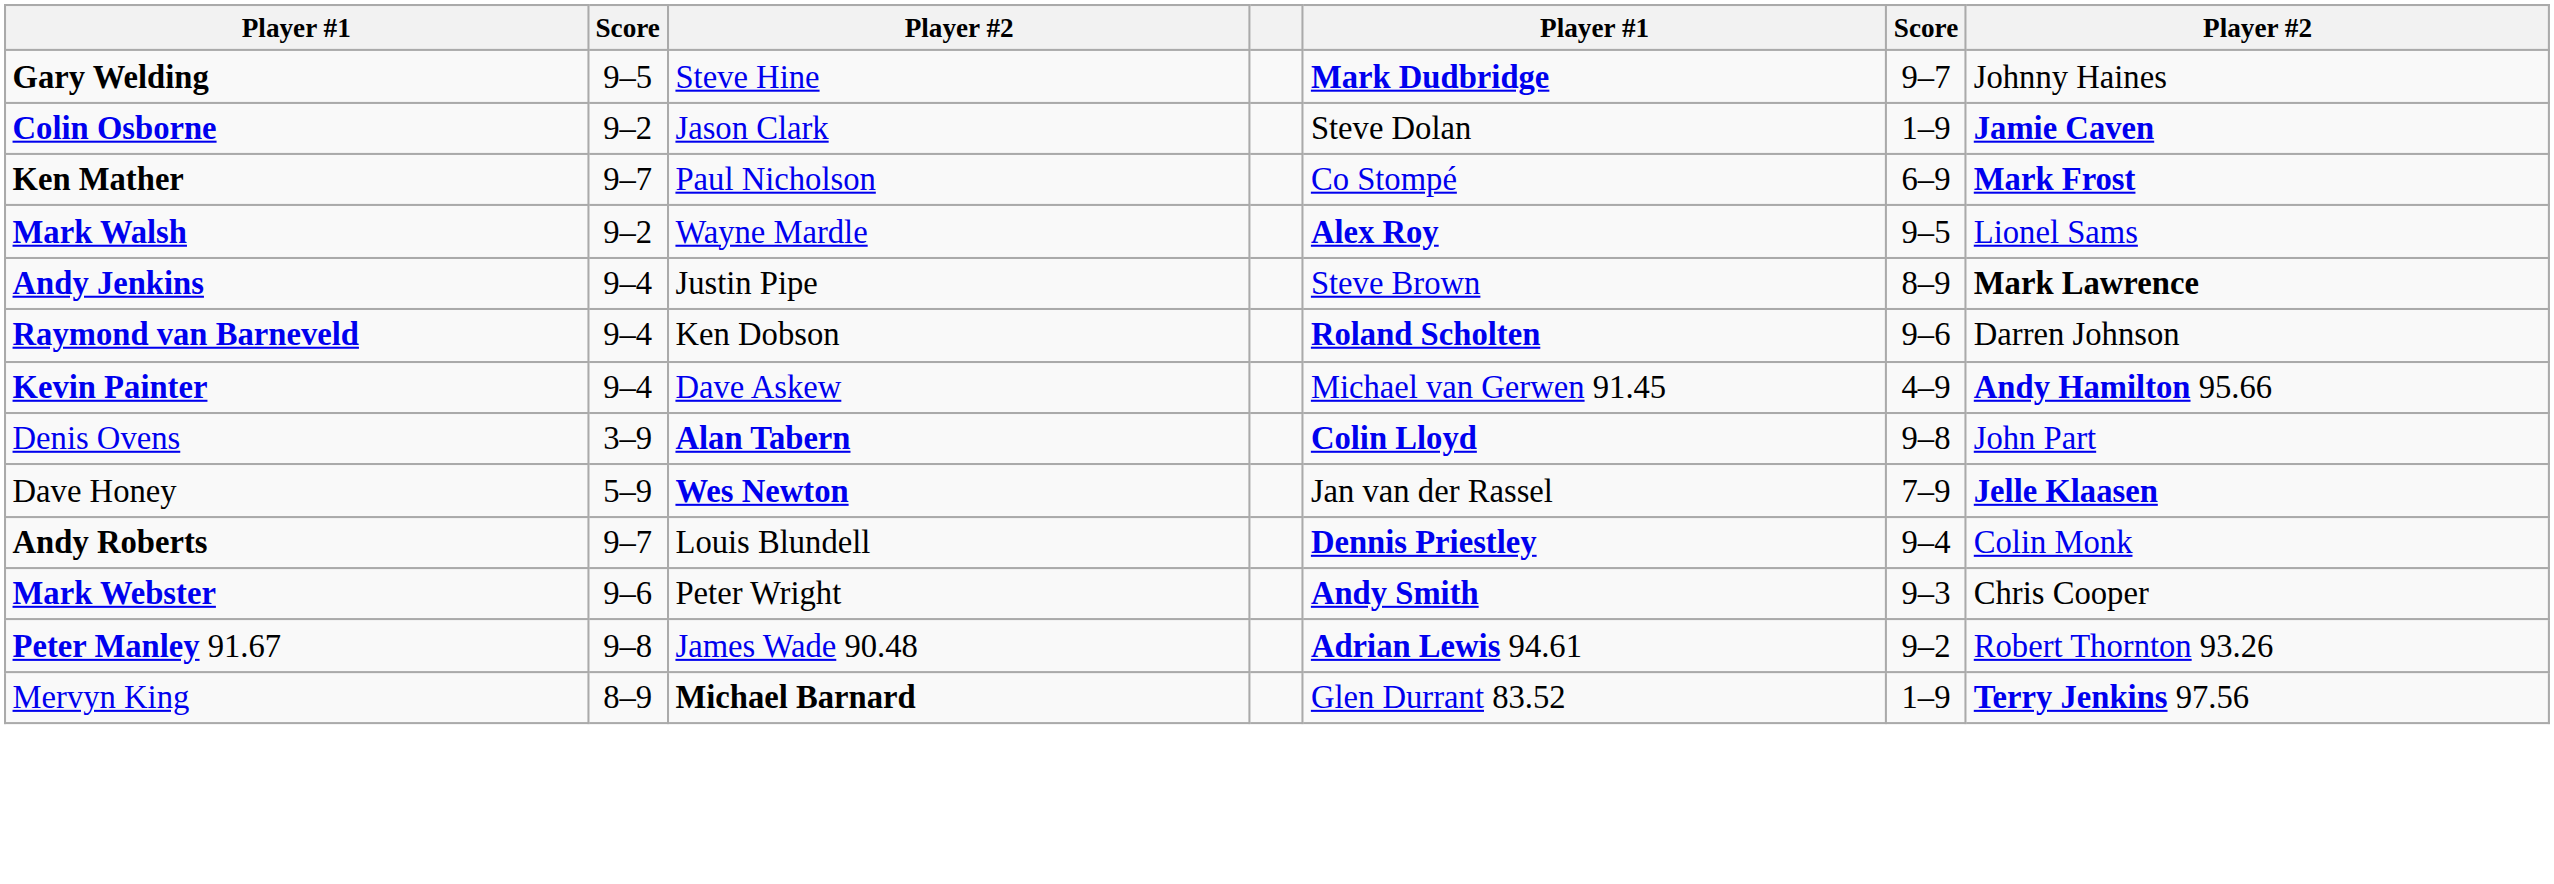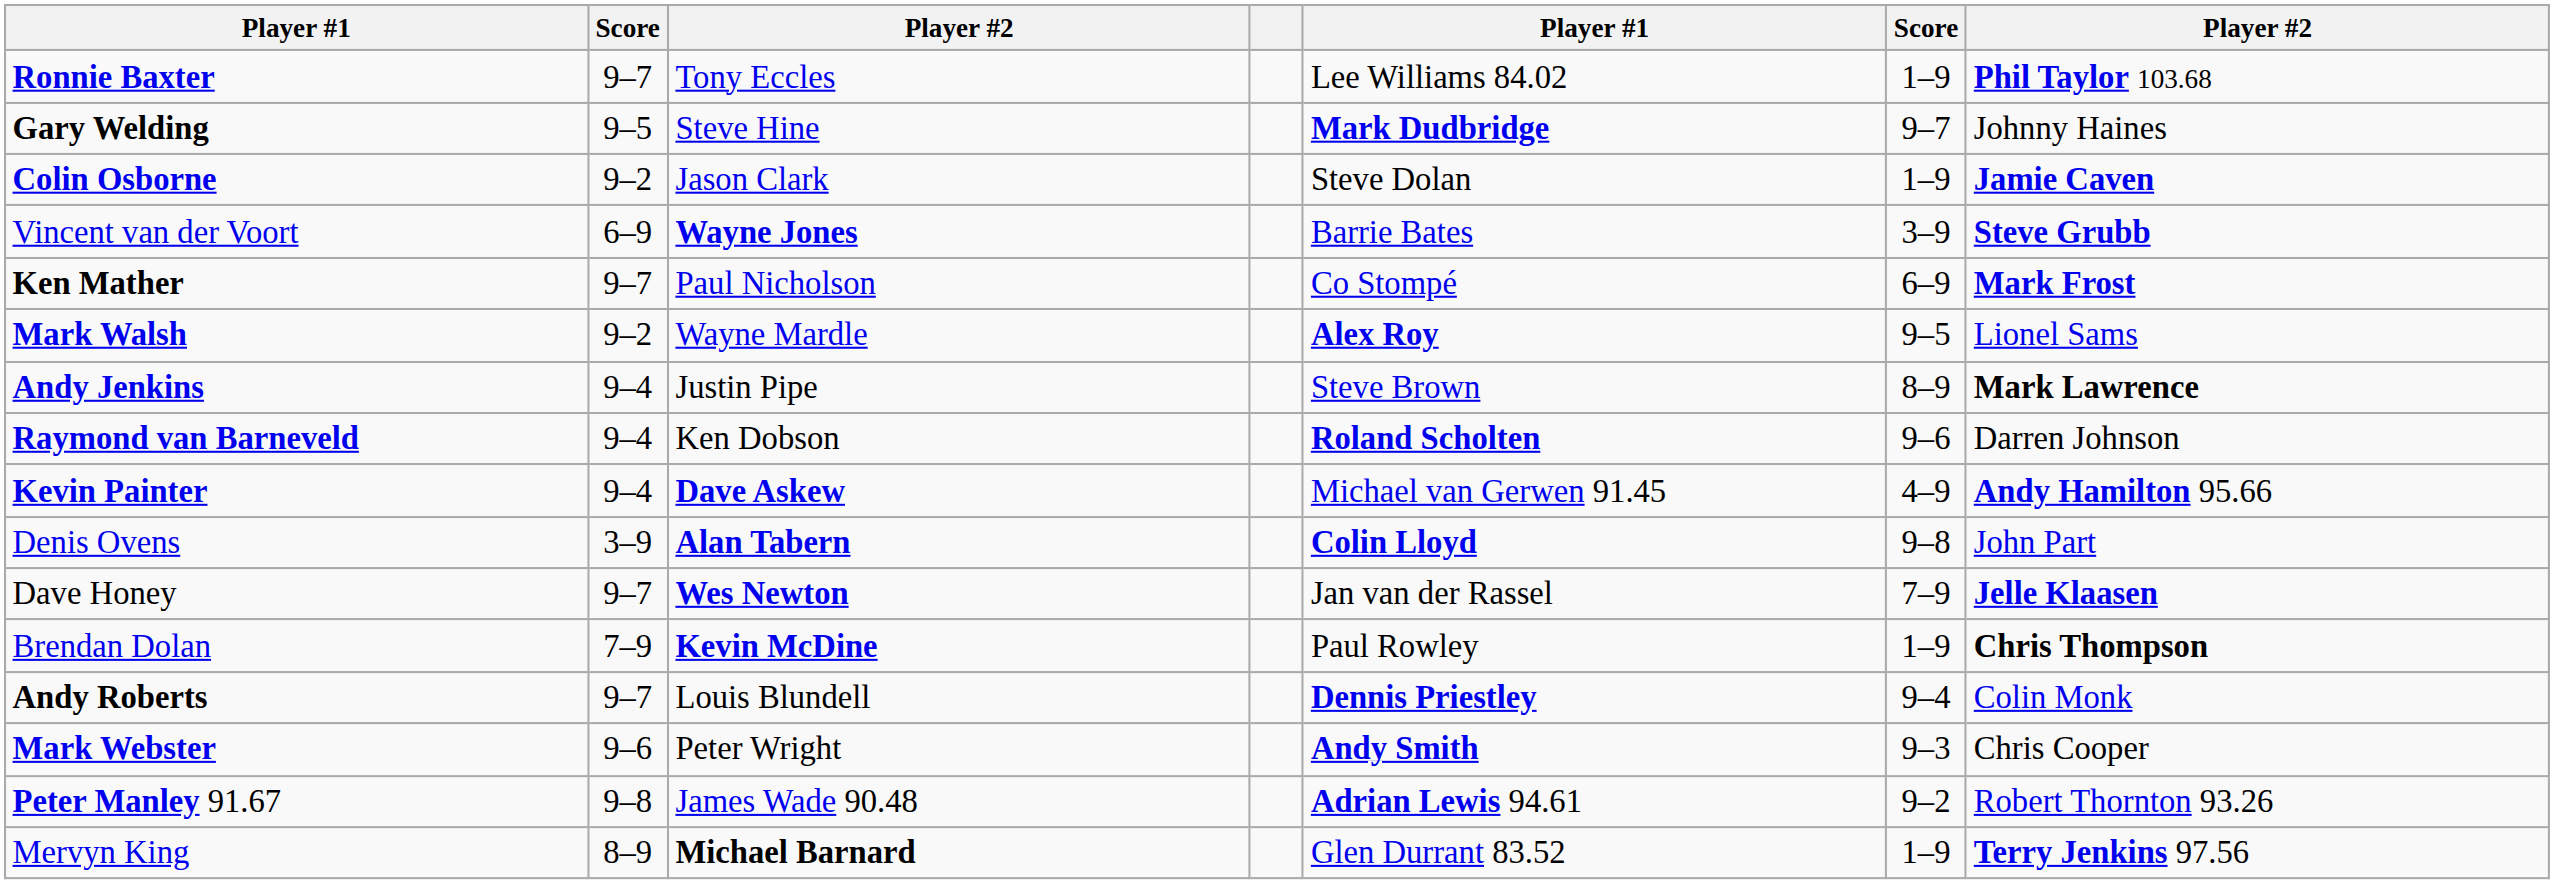+ row: Ronnie Baxter | 9–7 | Tony Eccles | Lee Williams 84.02 | 1–9 | Phil Taylor 103.68
+ row: Vincent van der Voort | 6–9 | Wayne Jones | Barrie Bates | 3–9 | Steve Grubb
Kevin Painter | column 3: normal -> bold
Dave Honey | column 2: 5–9 -> 9–7
+ row: Brendan Dolan | 7–9 | Kevin McDine | Paul Rowley | 1–9 | Chris Thompson
